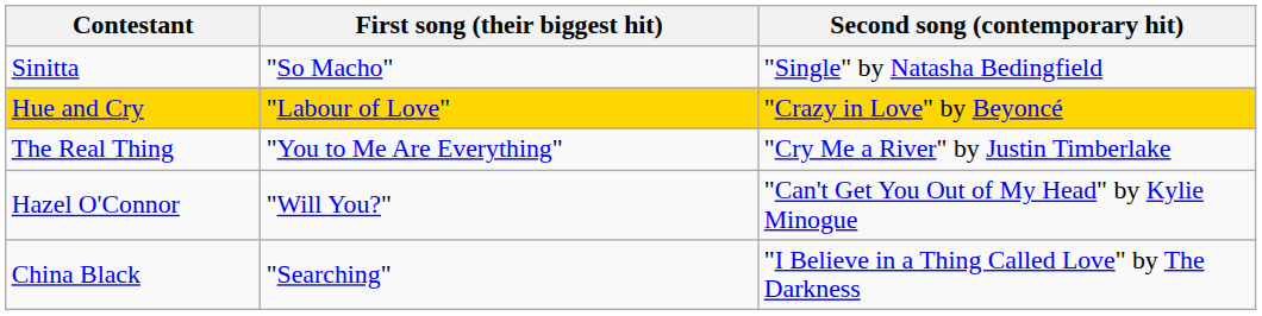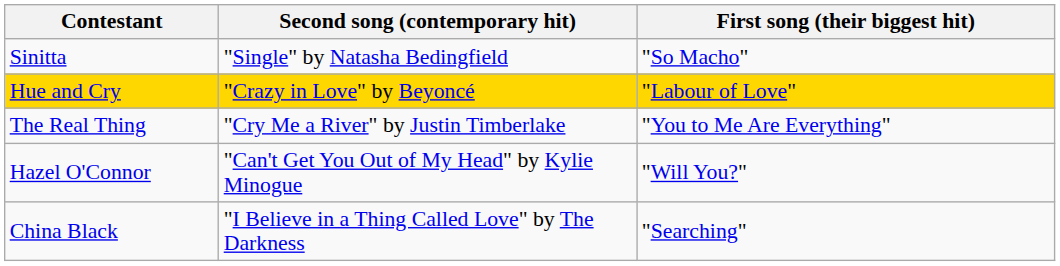columns swapped: First song (their biggest hit) <-> Second song (contemporary hit)
